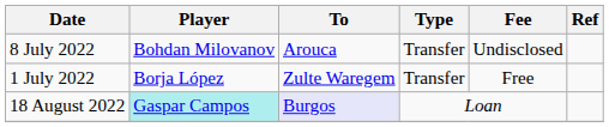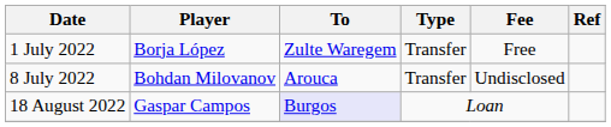rows swapped: 1 July 2022 <-> 8 July 2022
18 August 2022 | Player: paleturquoise background -> no background
